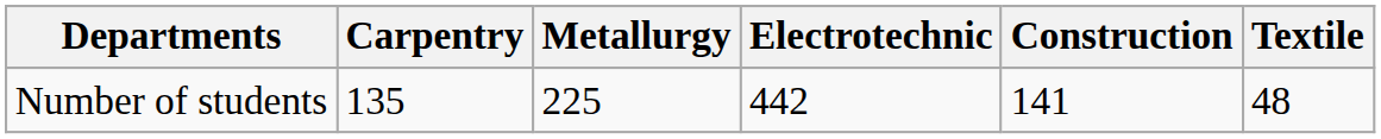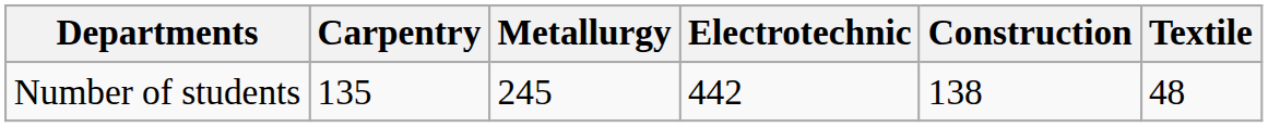Number of students | Metallurgy: 225 -> 245
Number of students | Construction: 141 -> 138
